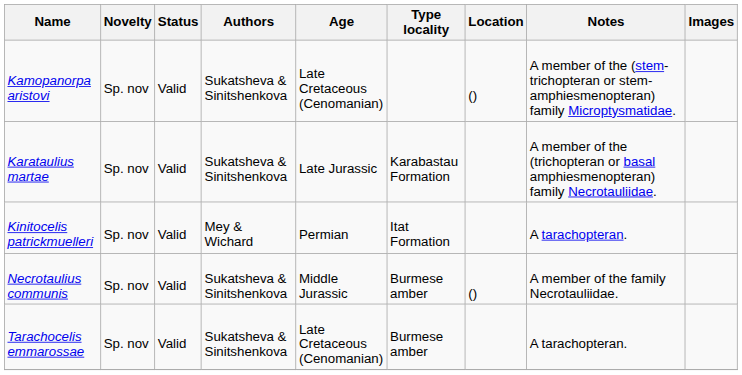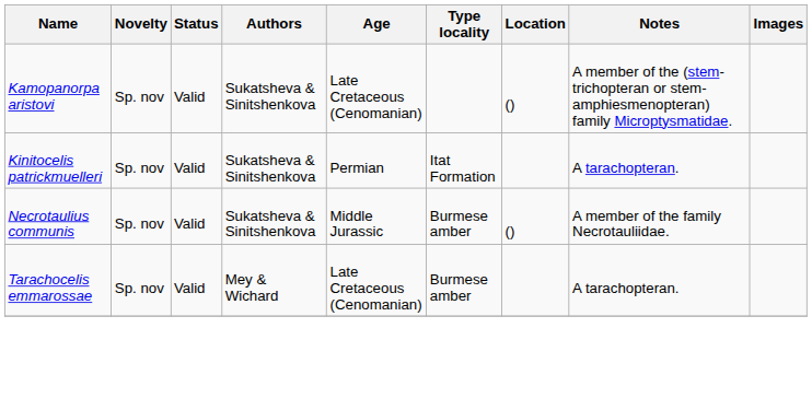- row: Karataulius martae | Sp. nov | Valid | Sukatsheva & Sinitshenkova | Late Jurassic | Karabastau Formation | A member of the (trichopteran or basal amphiesmenopteran) family Necrotauliidae.
Kinitocelis patrickmuelleri | Authors: Mey & Wichard -> Sukatsheva & Sinitshenkova
Tarachocelis emmarossae | Authors: Sukatsheva & Sinitshenkova -> Mey & Wichard
